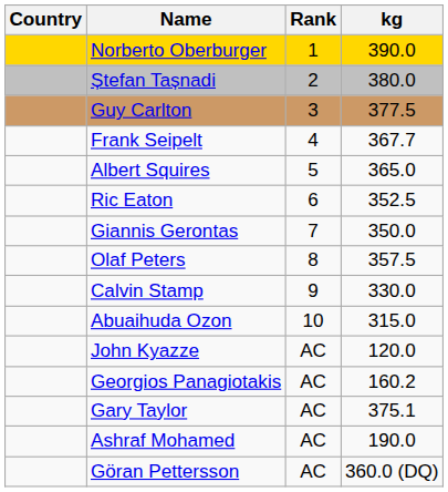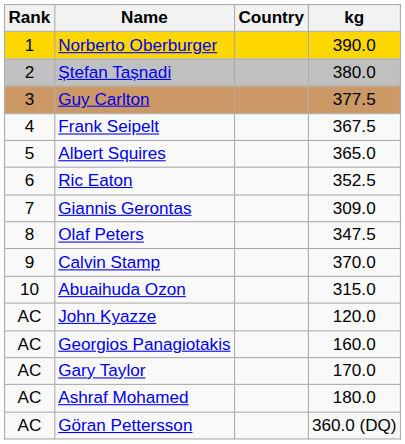columns swapped: Rank <-> Country
Frank Seipelt | kg: 367.7 -> 367.5
Giannis Gerontas | kg: 350.0 -> 309.0
Olaf Peters | kg: 357.5 -> 347.5
Calvin Stamp | kg: 330.0 -> 370.0
Georgios Panagiotakis | kg: 160.2 -> 160.0
Gary Taylor | kg: 375.1 -> 170.0
Ashraf Mohamed | kg: 190.0 -> 180.0
